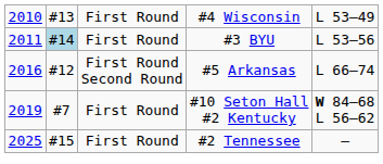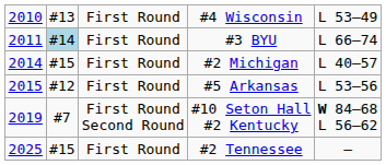#3 BYU | column 5: L 53–56 -> L 66–74
+ row: 2014 | #15 | First Round | #2 Michigan | L 40–57
#5 Arkansas | column 1: 2016 -> 2015
#5 Arkansas | column 3: First Round Second Round -> First Round
#5 Arkansas | column 5: L 66–74 -> L 53–56
#10 Seton Hall #2 Kentucky | column 3: First Round -> First Round Second Round
